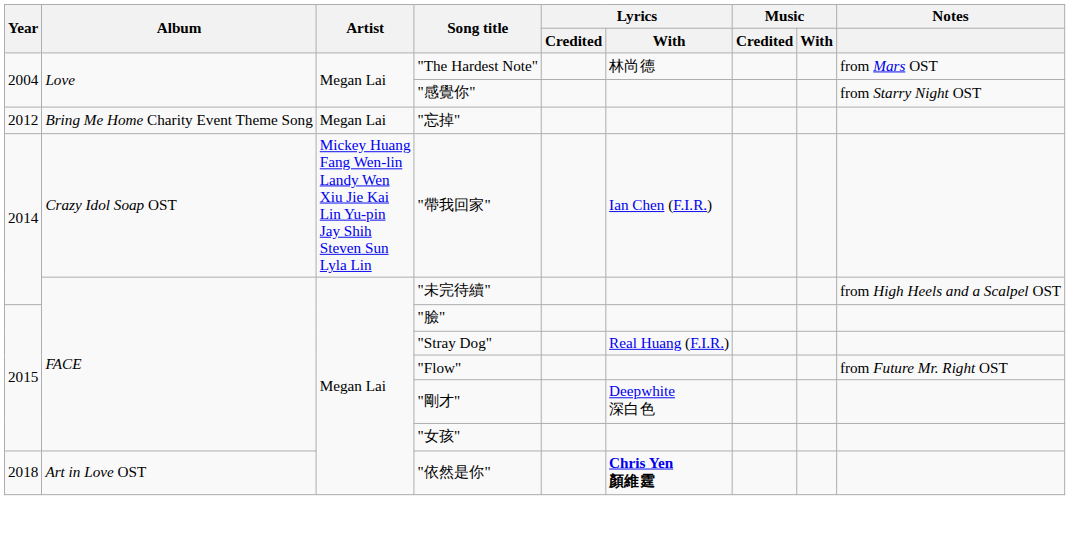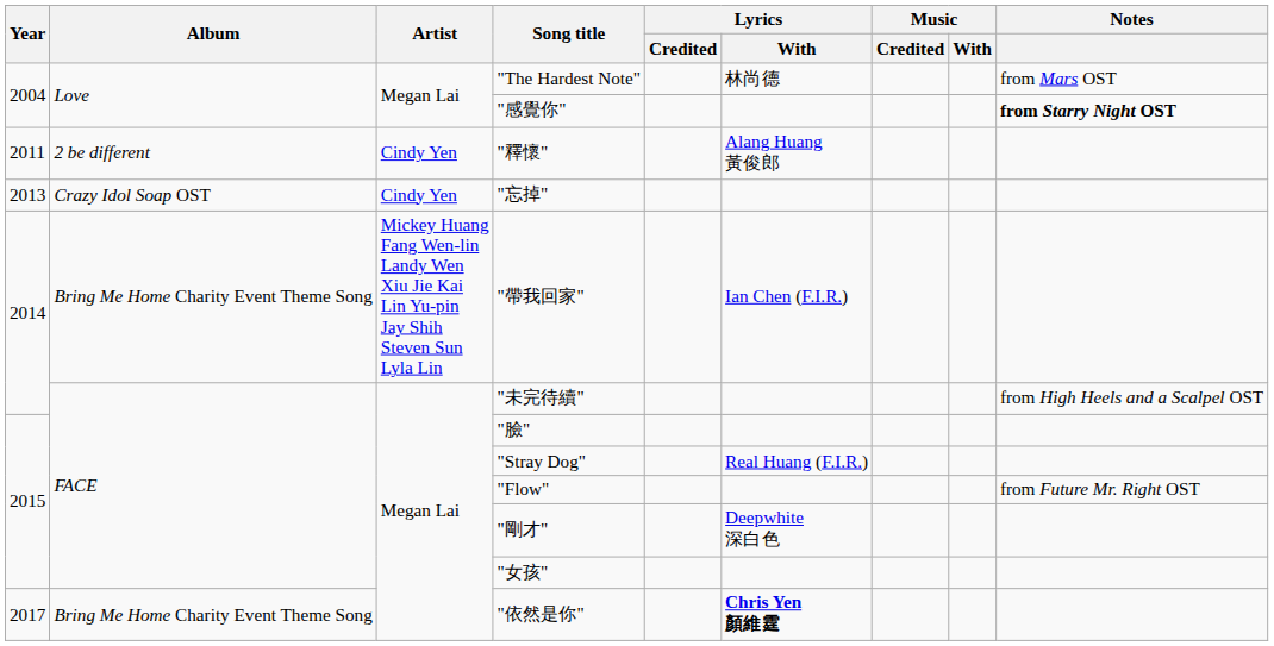"感覺你" | Notes: normal -> bold
+ row: 2011 | 2 be different | Cindy Yen | "釋懷" | Alang Huang 黃俊郎
"忘掉" | Year: 2012 -> 2013
"忘掉" | Album: Bring Me Home Charity Event Theme Song -> Crazy Idol Soap OST
"忘掉" | Artist: Megan Lai -> Cindy Yen
"帶我回家" | Album: Crazy Idol Soap OST -> Bring Me Home Charity Event Theme Song
"依然是你" | Year: 2018 -> 2017
"依然是你" | Album: Art in Love OST -> Bring Me Home Charity Event Theme Song
